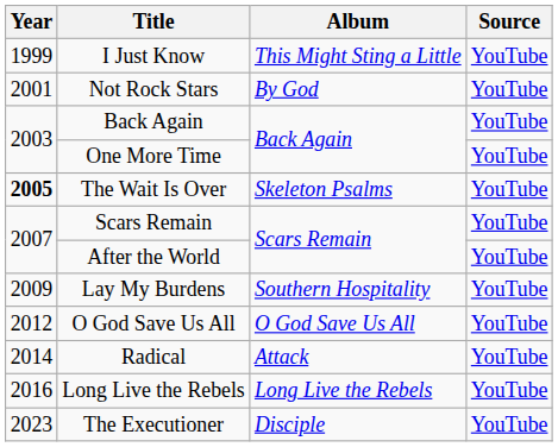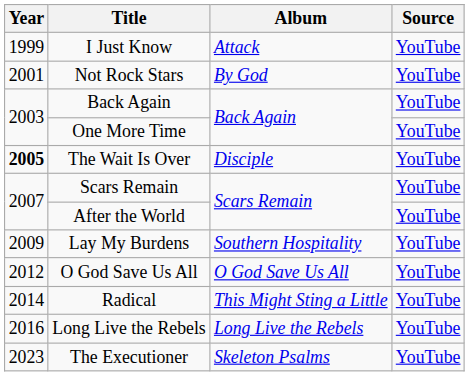I Just Know | Album: This Might Sting a Little -> Attack
The Wait Is Over | Album: Skeleton Psalms -> Disciple
Radical | Album: Attack -> This Might Sting a Little
The Executioner | Album: Disciple -> Skeleton Psalms
